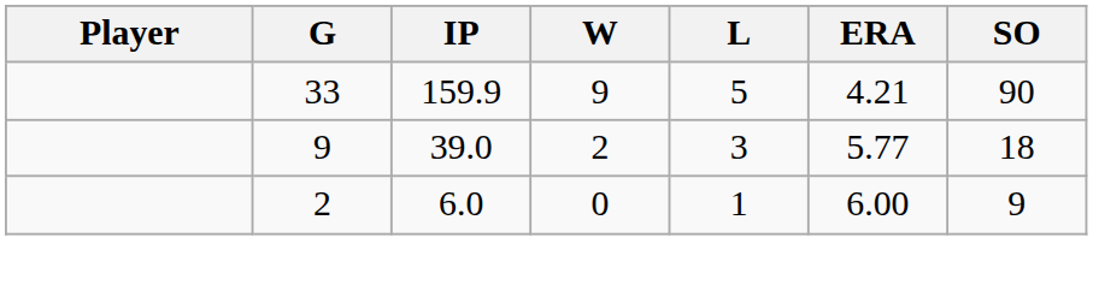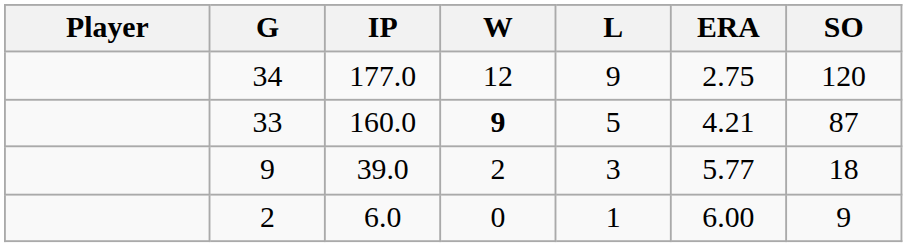+ row: 34 | 177.0 | 12 | 9 | 2.75 | 120
33 | IP: 159.9 -> 160.0
33 | W: normal -> bold
33 | SO: 90 -> 87
